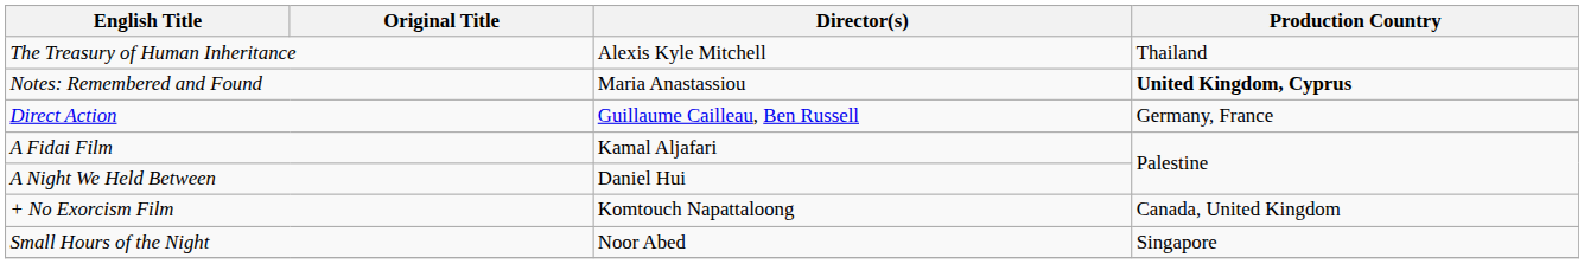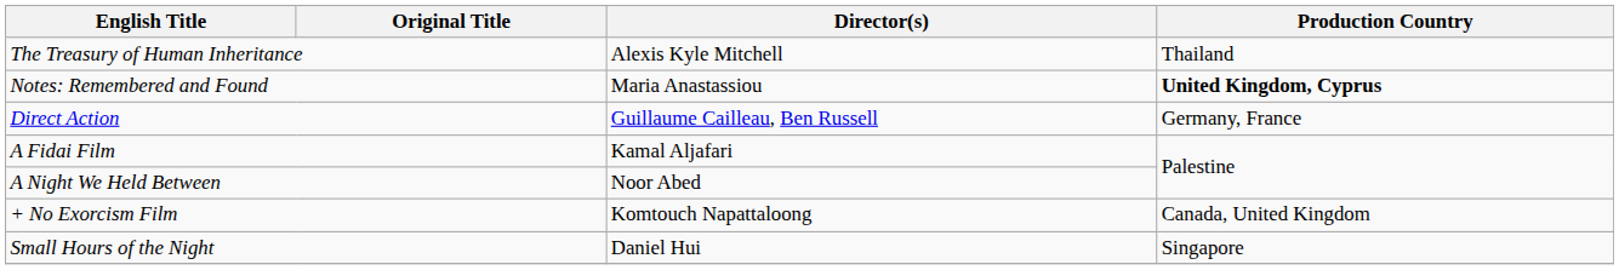A Night We Held Between | Director(s): Daniel Hui -> Noor Abed
Small Hours of the Night | Director(s): Noor Abed -> Daniel Hui
